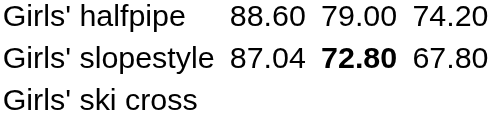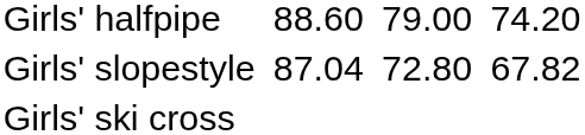Girls' slopestyle | column 5: bold -> normal
Girls' slopestyle | column 7: 67.80 -> 67.82
